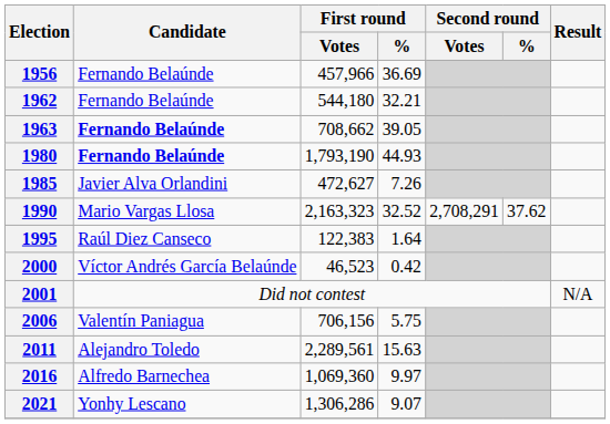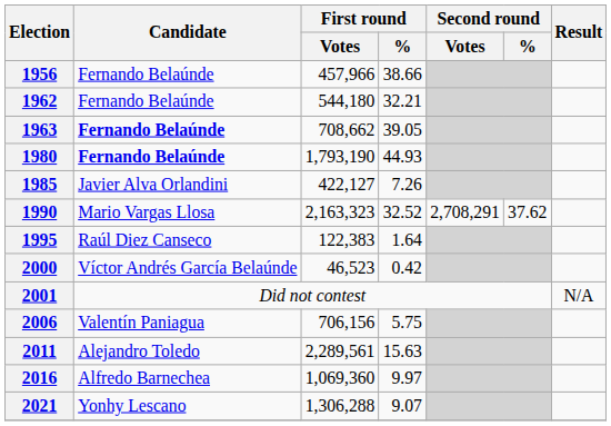1956 | First round / %: 36.69 -> 38.66
1985 | First round / Votes: 472,627 -> 422,127
2021 | First round / Votes: 1,306,286 -> 1,306,288
